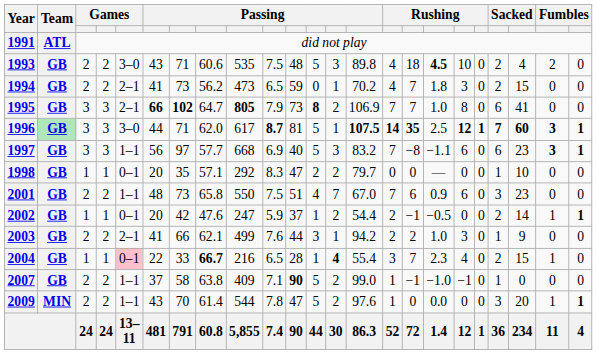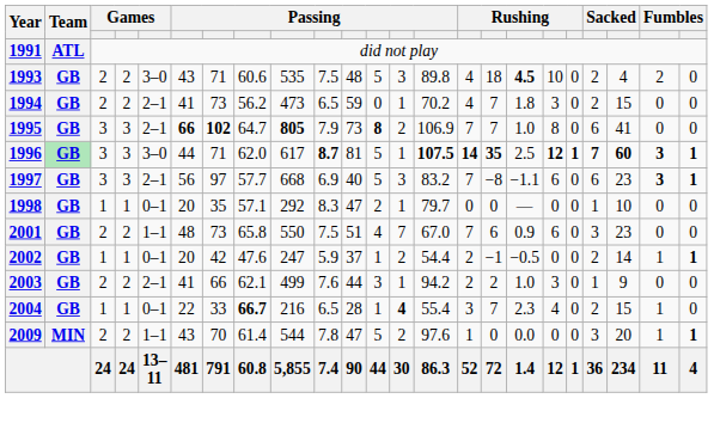1997 | column 5: 1–1 -> 2–1
1998 | column 13: 2 -> 1
2004 | column 5: pink background -> no background
- row: 2007 | GB | 2 | 2 | 1–1 | 37 | 58 | 63.8 | 409 | 7.1 | 90 | 5 | 2 | 99.0 | 1 | −1 | −1.0 | −1 | 0 | 1 | 0 | 0 | 0
